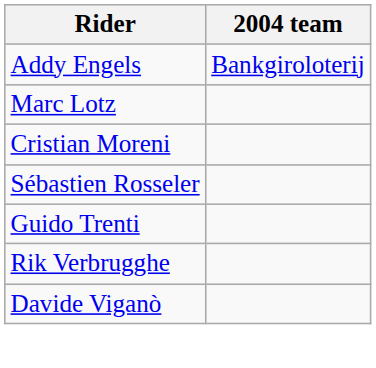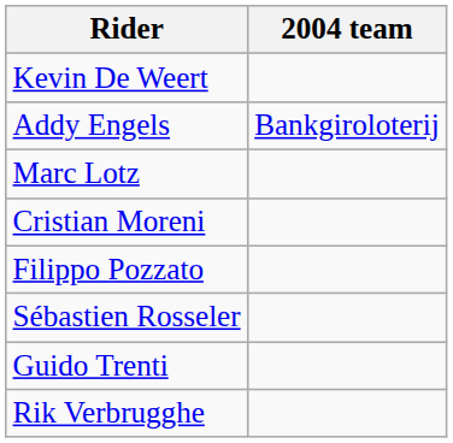+ row: Kevin De Weert
+ row: Filippo Pozzato
- row: Davide Viganò
